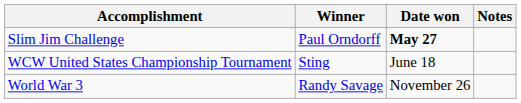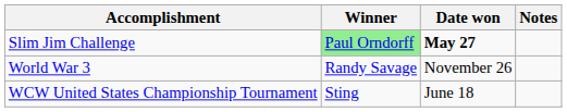Slim Jim Challenge | Winner: no background -> lightgreen background
rows swapped: WCW United States Championship Tournament <-> World War 3
